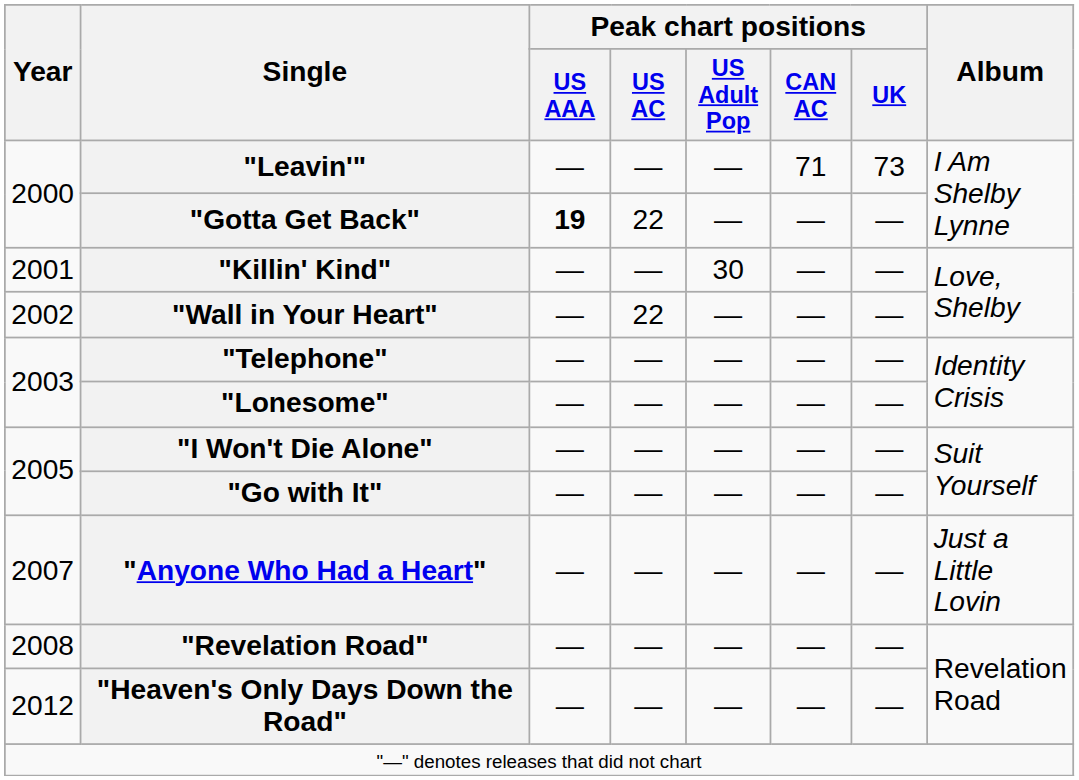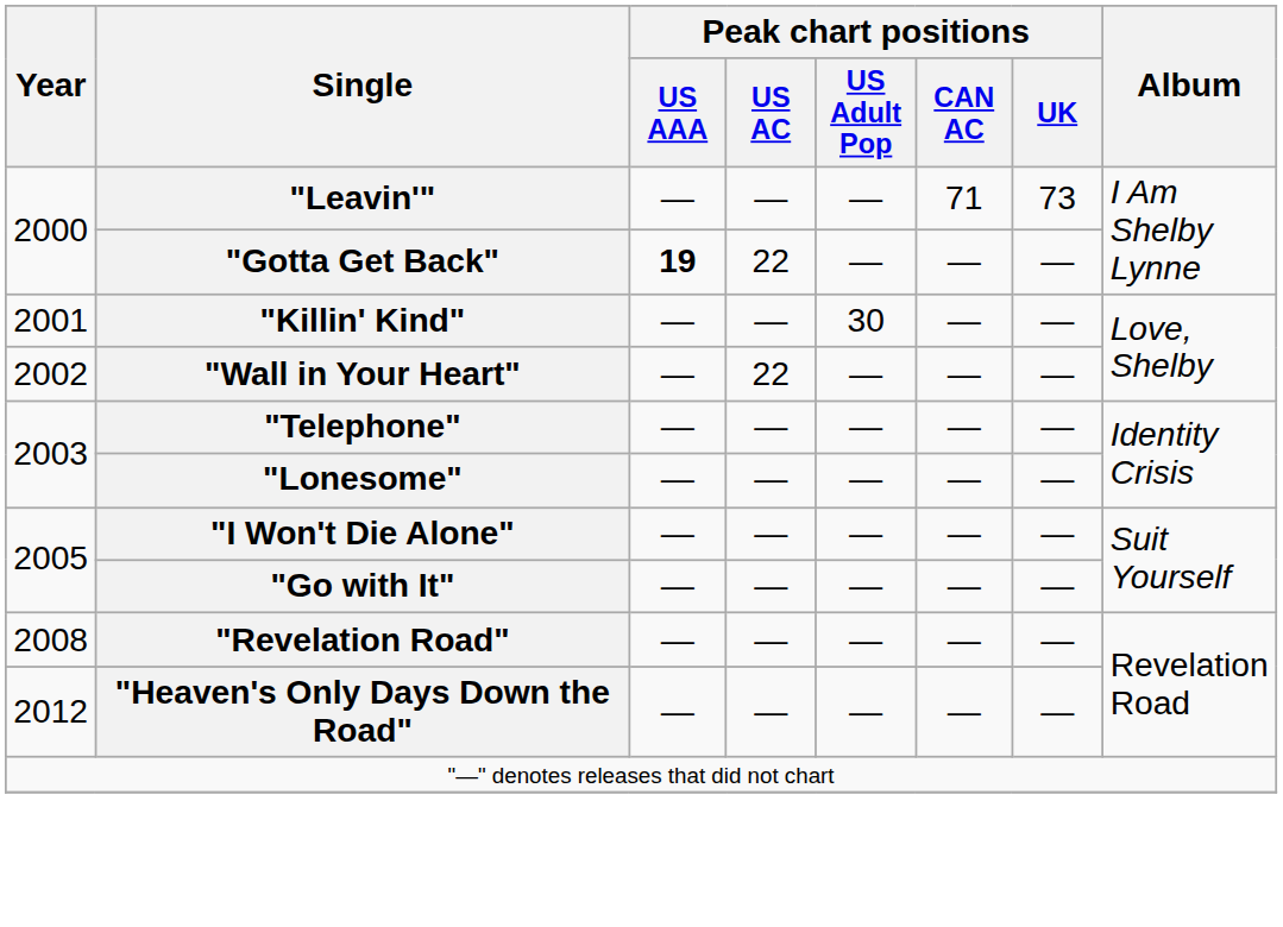- row: 2007 | "Anyone Who Had a Heart" | — | — | — | — | — | Just a Little Lovin
